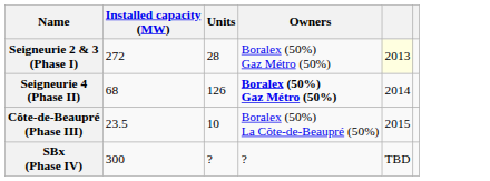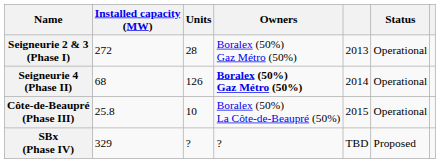+ column: Status | Operational | Operational | Operational | Proposed
Seigneurie 2 & 3 (Phase I) | column 5: lightyellow background -> no background
Côte-de-Beaupré (Phase III) | Installed capacity (MW): 23.5 -> 25.8
SBx (Phase IV) | Installed capacity (MW): 300 -> 329
